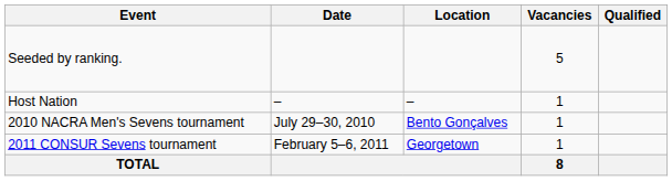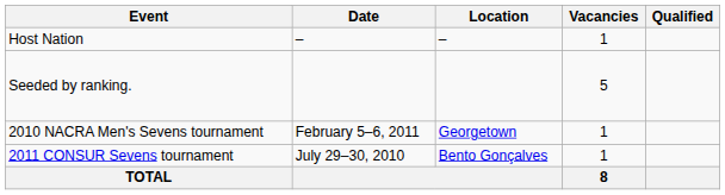rows swapped: Host Nation <-> Seeded by ranking.
2010 NACRA Men's Sevens tournament | Date: July 29–30, 2010 -> February 5–6, 2011
2010 NACRA Men's Sevens tournament | Location: Bento Gonçalves -> Georgetown
2011 CONSUR Sevens tournament | Date: February 5–6, 2011 -> July 29–30, 2010
2011 CONSUR Sevens tournament | Location: Georgetown -> Bento Gonçalves
